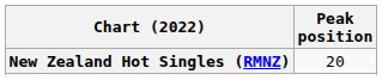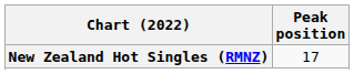New Zealand Hot Singles (RMNZ) | Peak position: 20 -> 17
